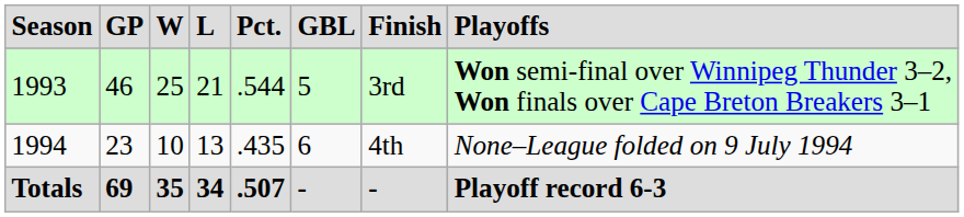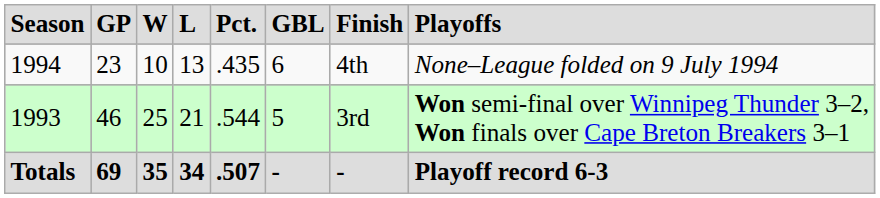rows swapped: 1993 <-> 1994
